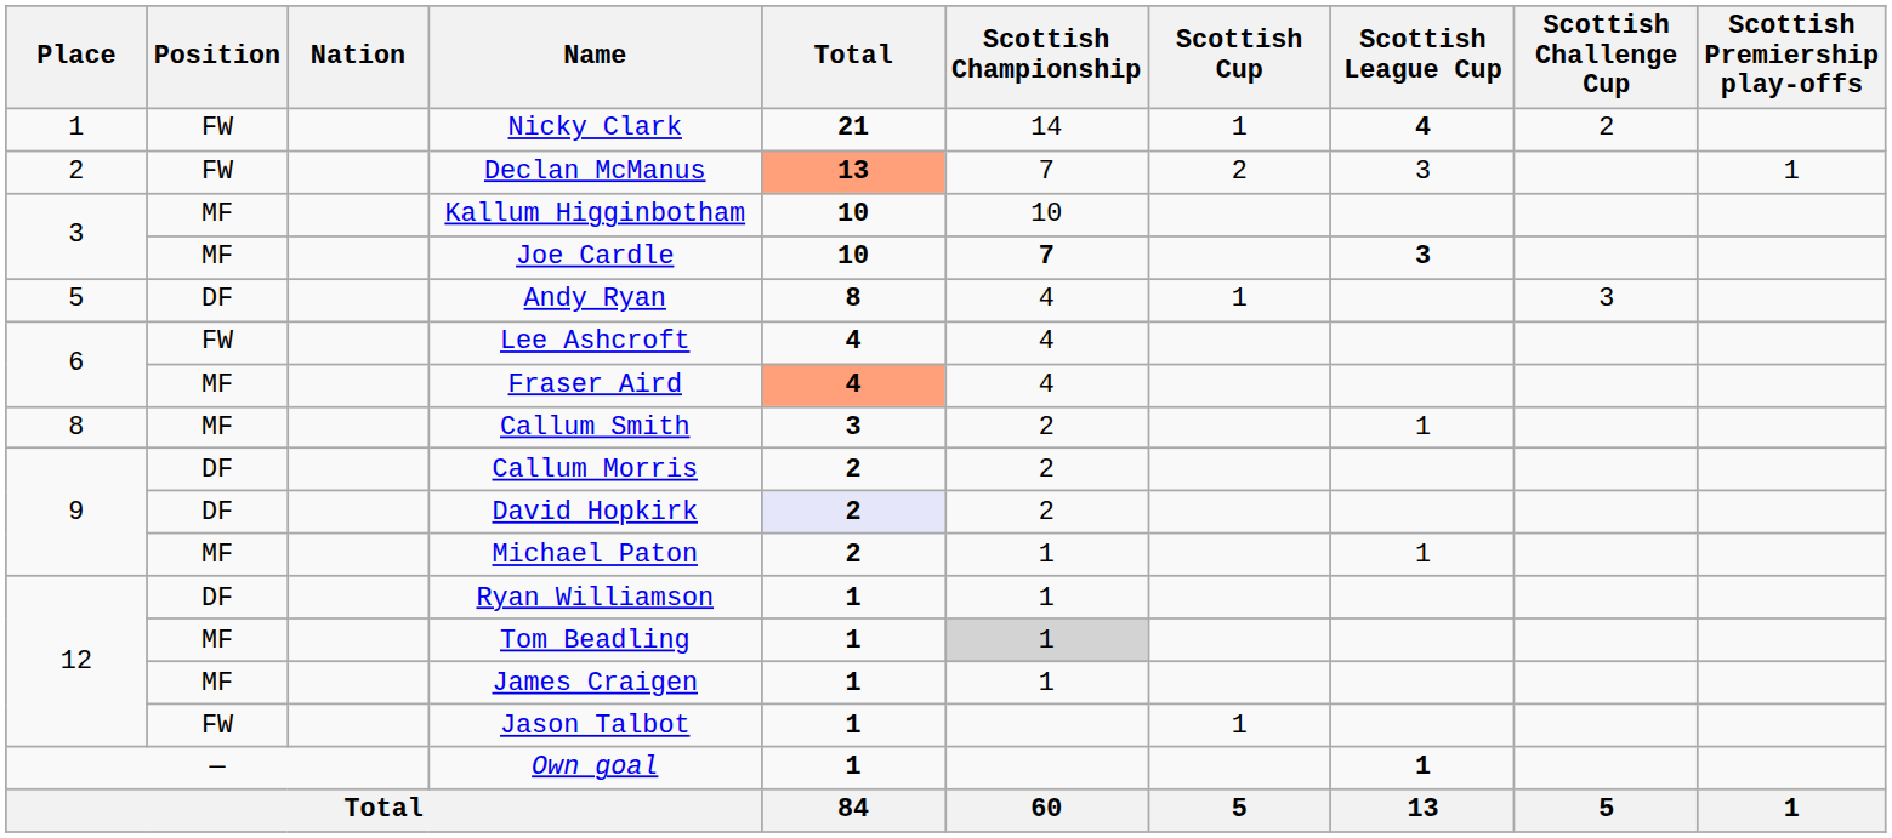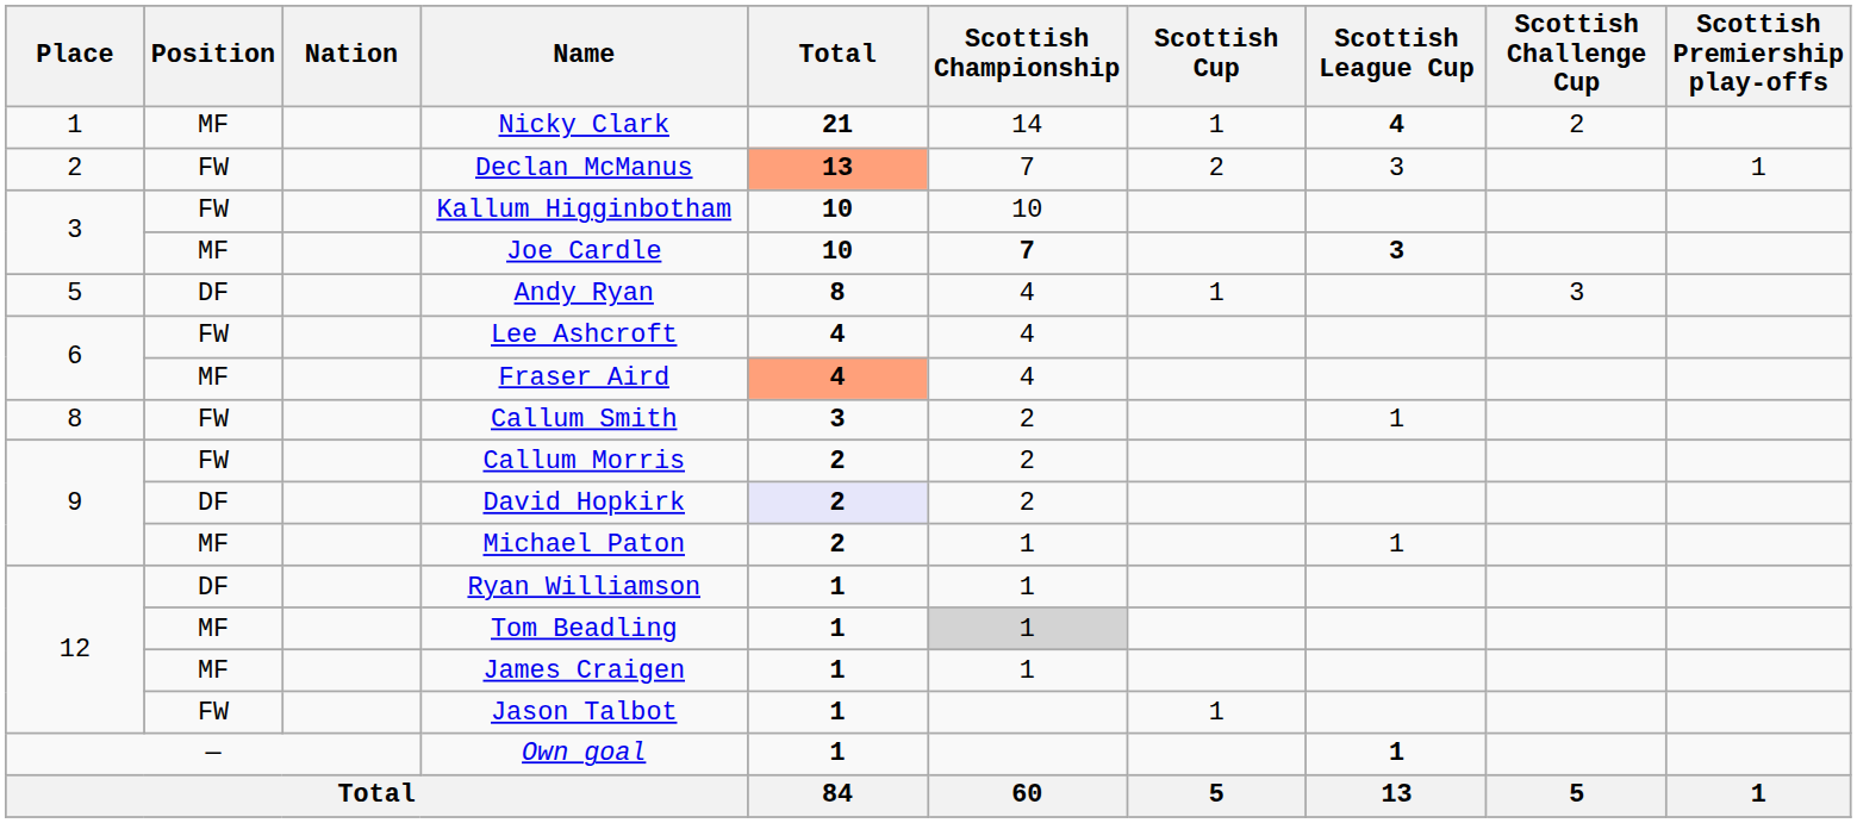Nicky Clark | Position: FW -> MF
Kallum Higginbotham | Position: MF -> FW
Callum Smith | Position: MF -> FW
Callum Morris | Position: DF -> FW
